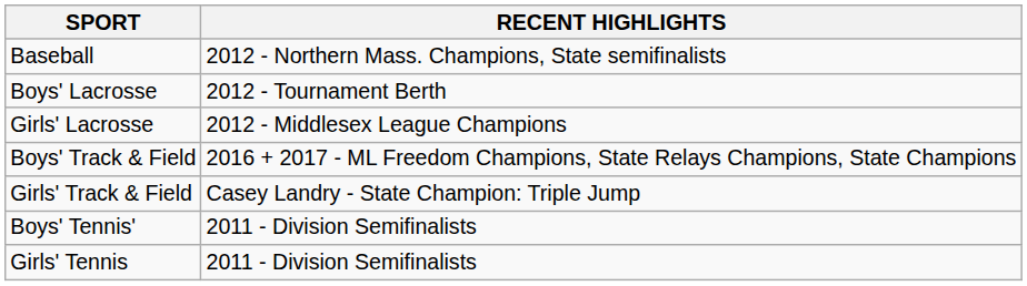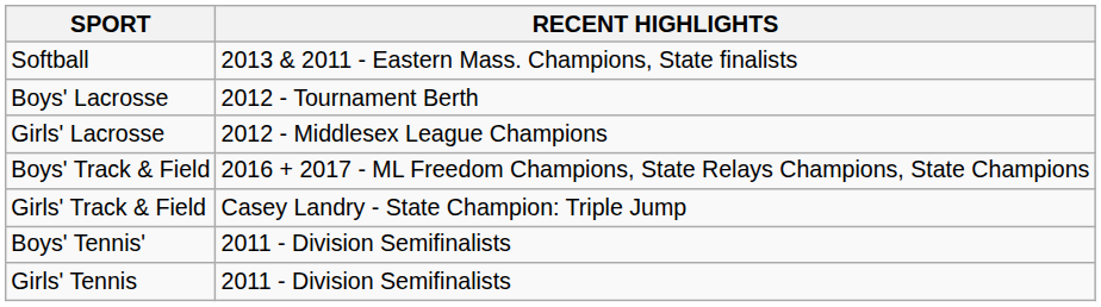- row: Baseball | 2012 - Northern Mass. Champions, State semifinalists
+ row: Softball | 2013 & 2011 - Eastern Mass. Champions, State finalists
